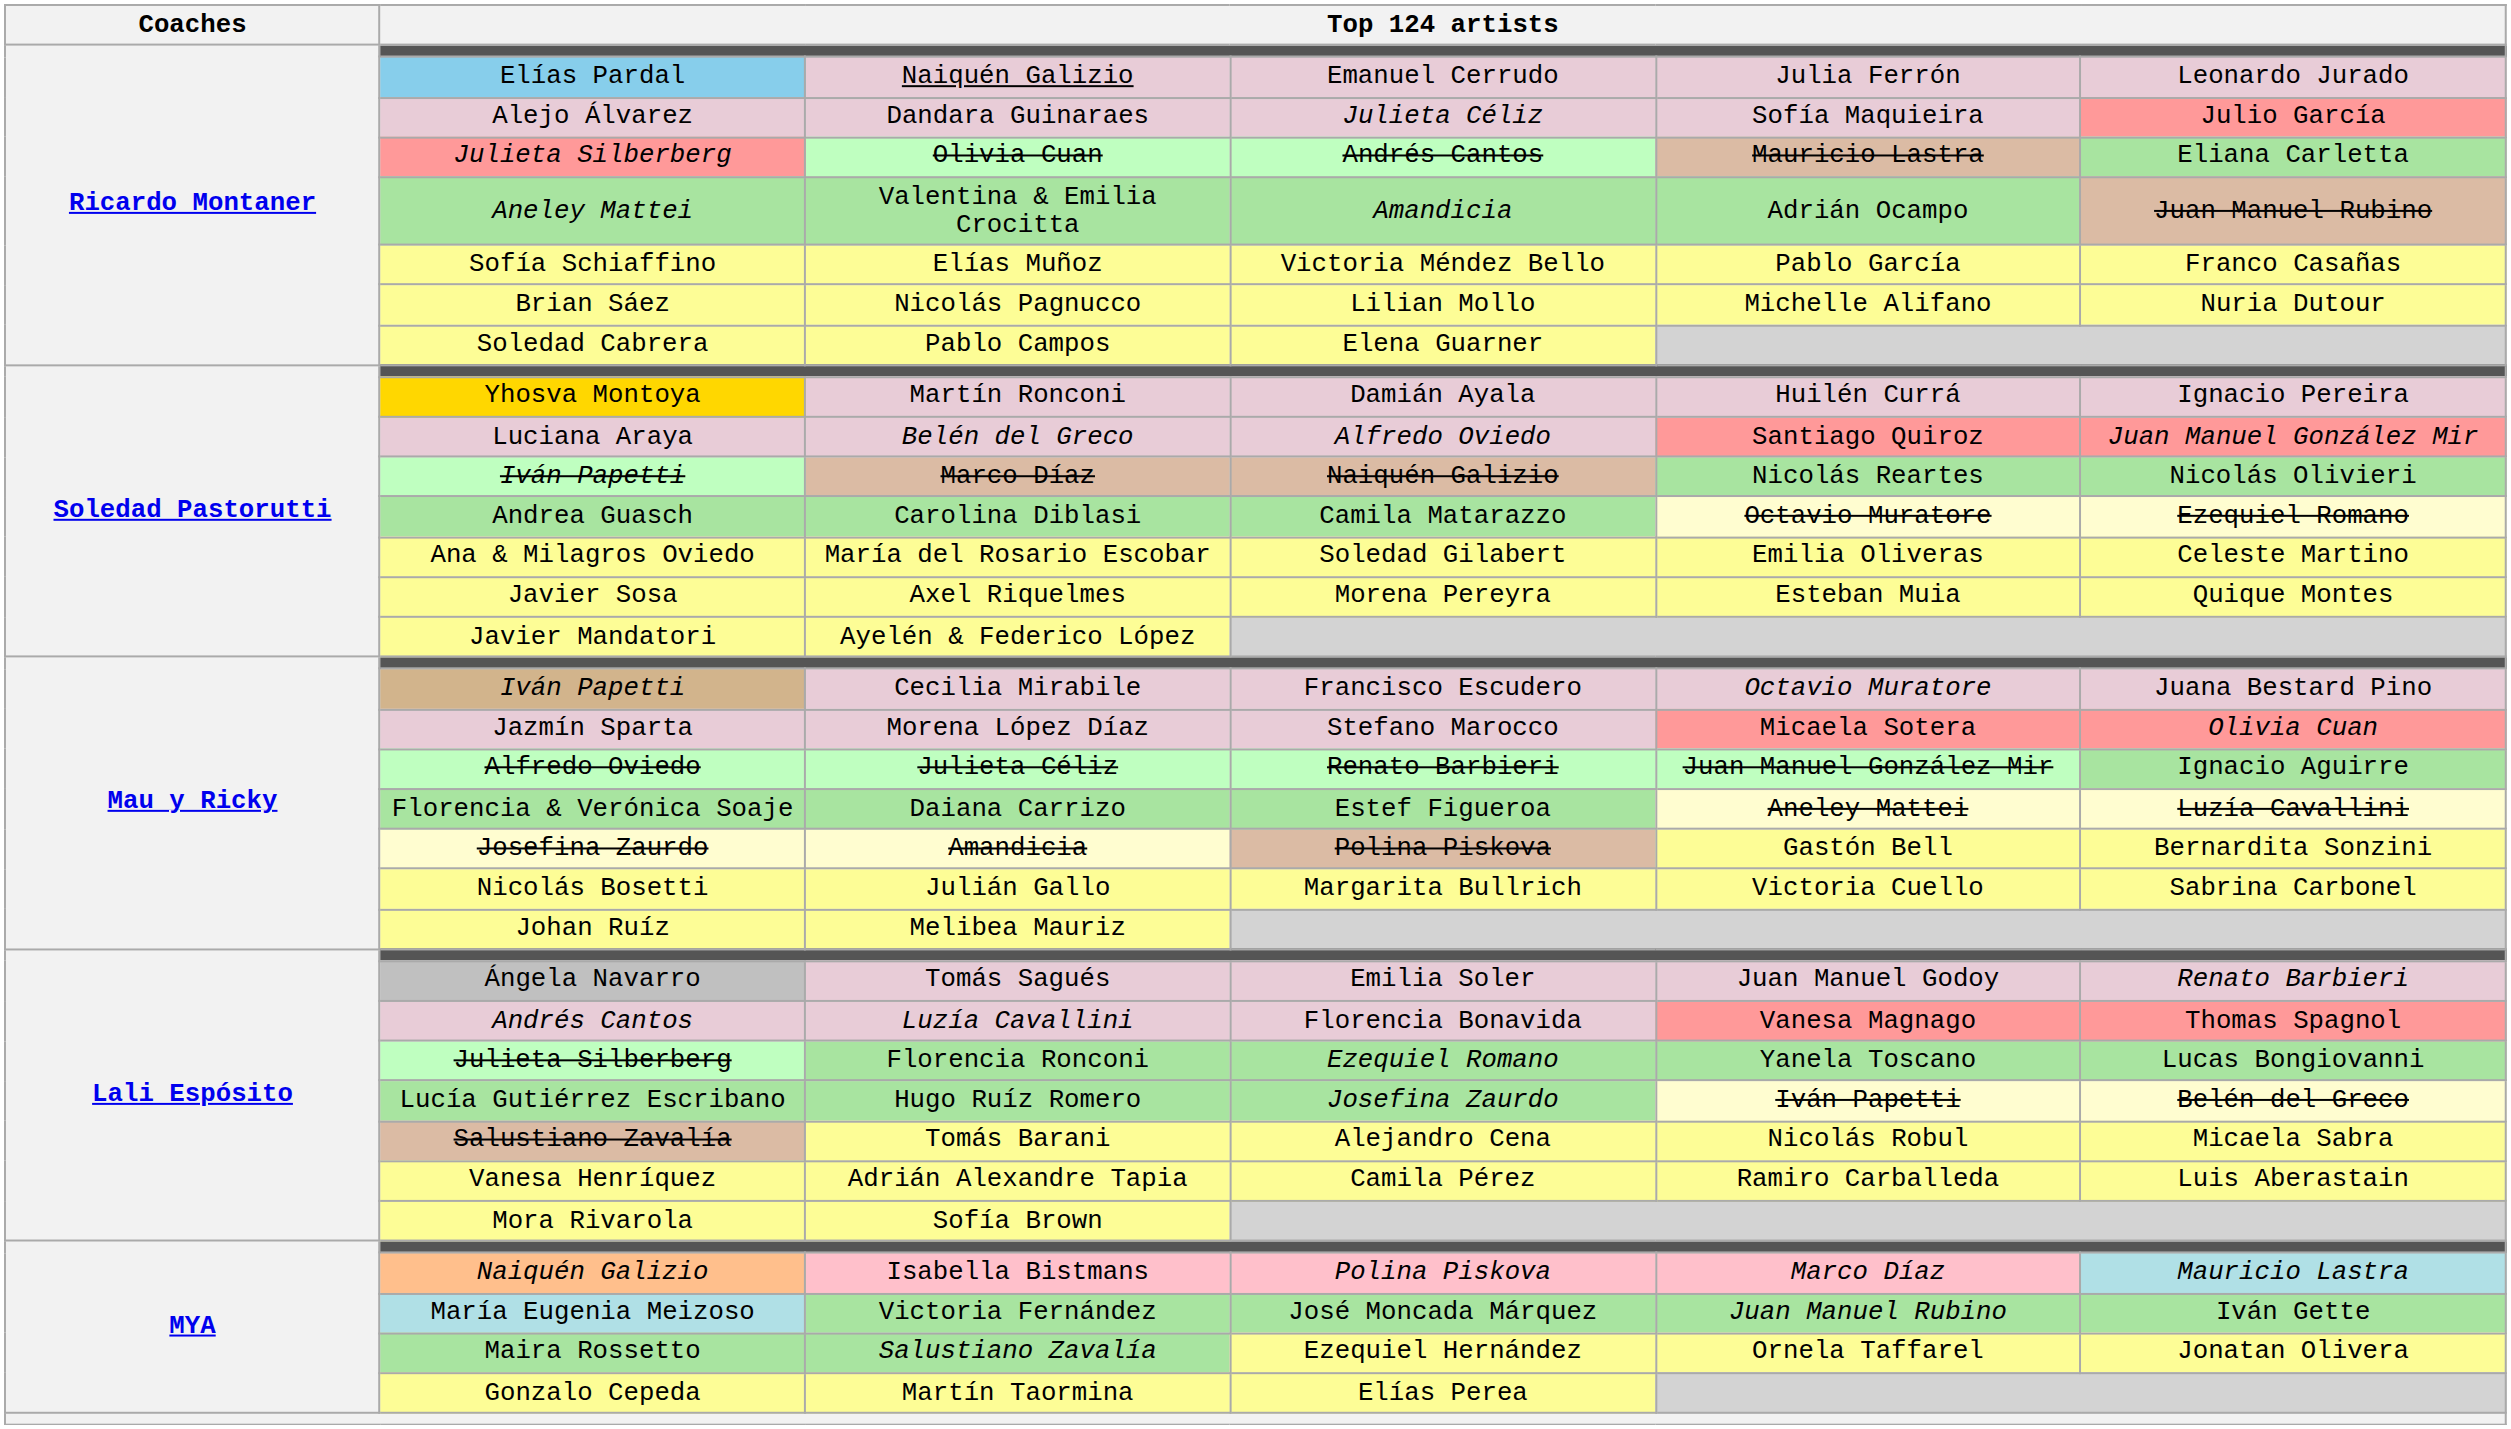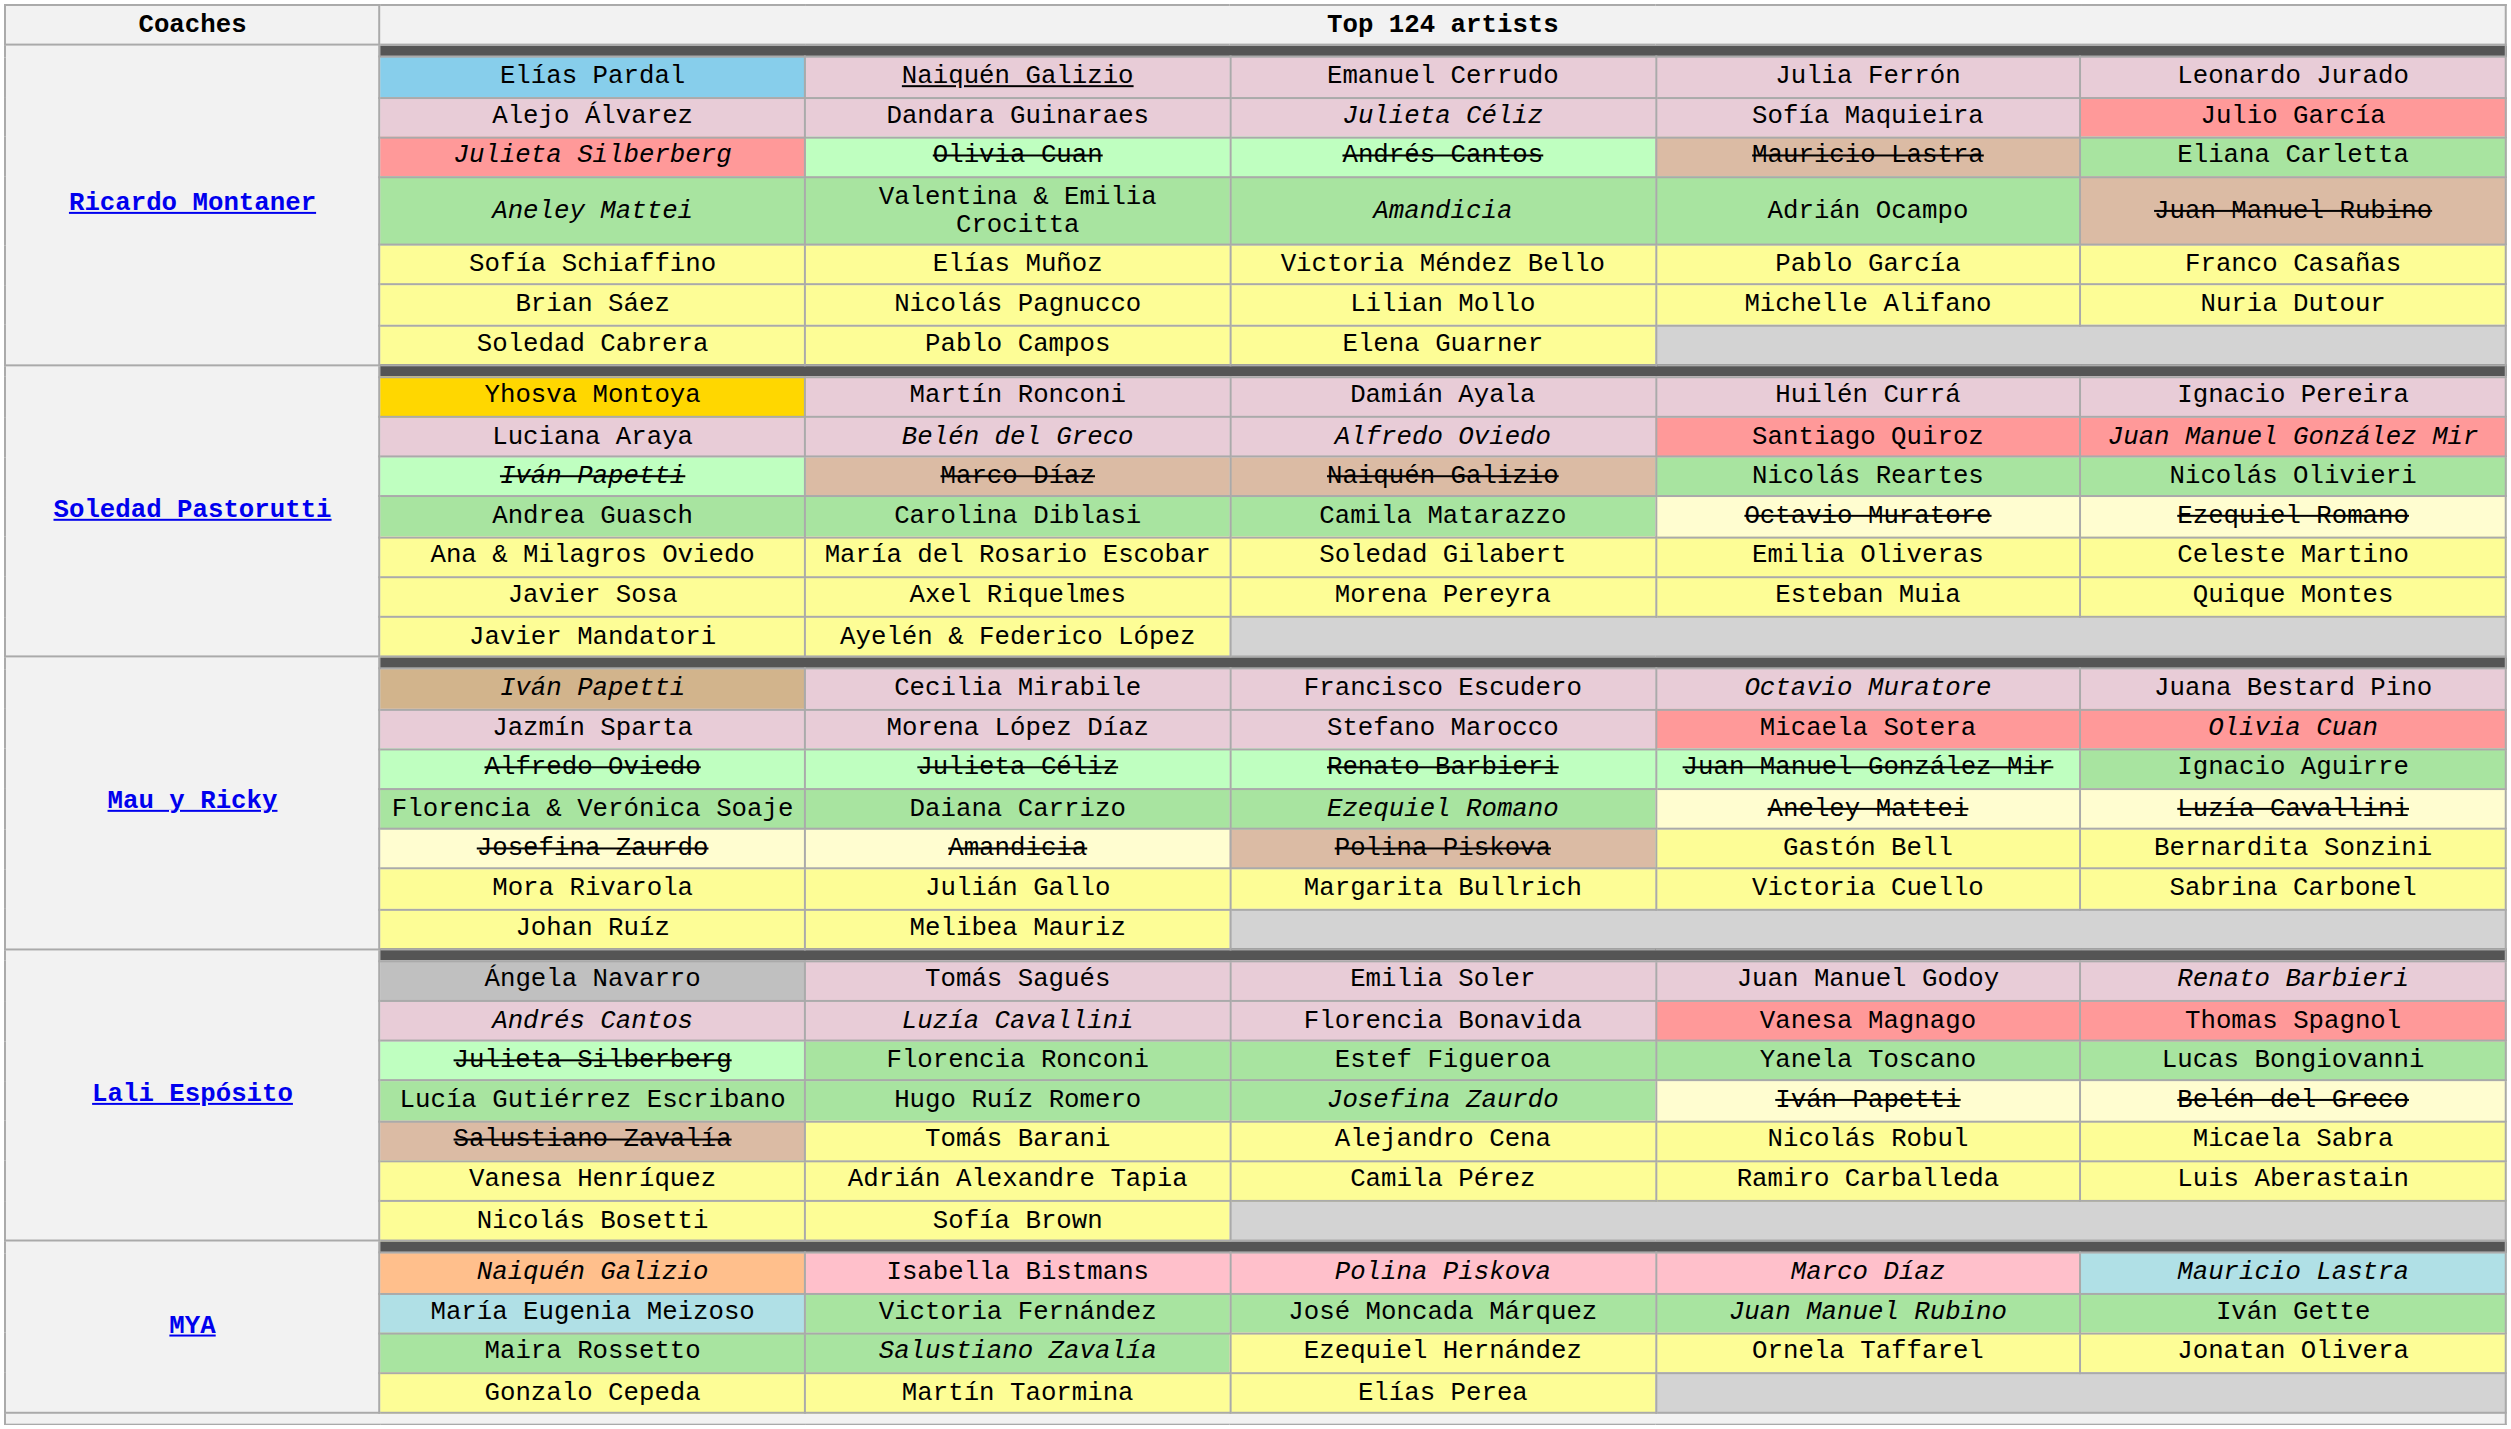Daiana Carrizo | column 4: Estef Figueroa -> Ezequiel Romano
Julián Gallo | column 2: Nicolás Bosetti -> Mora Rivarola
Florencia Ronconi | column 4: Ezequiel Romano -> Estef Figueroa
Sofía Brown | column 2: Mora Rivarola -> Nicolás Bosetti
